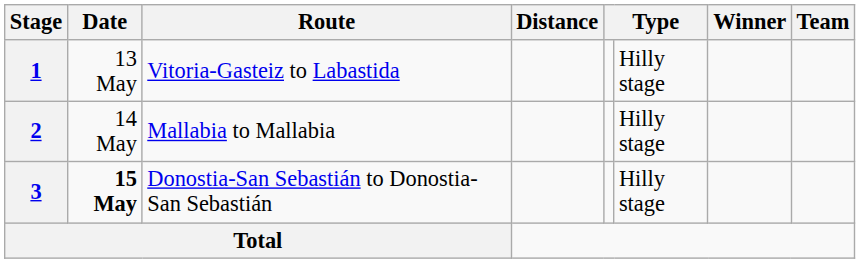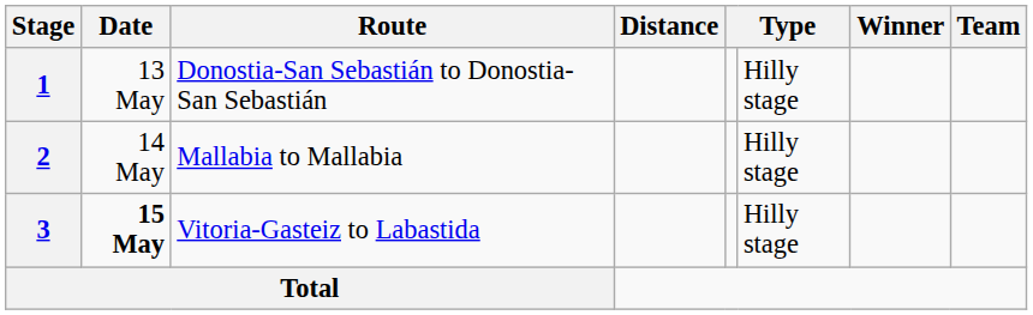1 | Route: Vitoria-Gasteiz to Labastida -> Donostia-San Sebastián to Donostia-San Sebastián
3 | Route: Donostia-San Sebastián to Donostia-San Sebastián -> Vitoria-Gasteiz to Labastida
